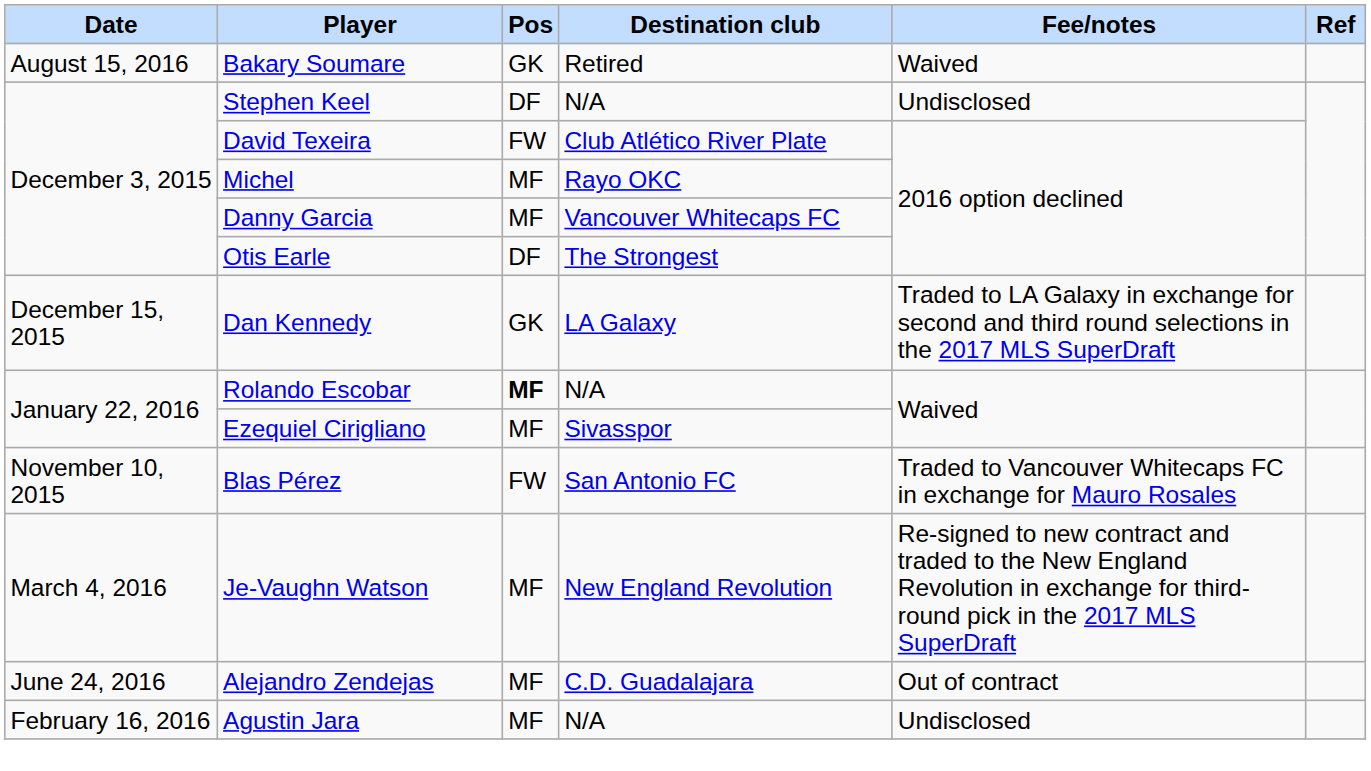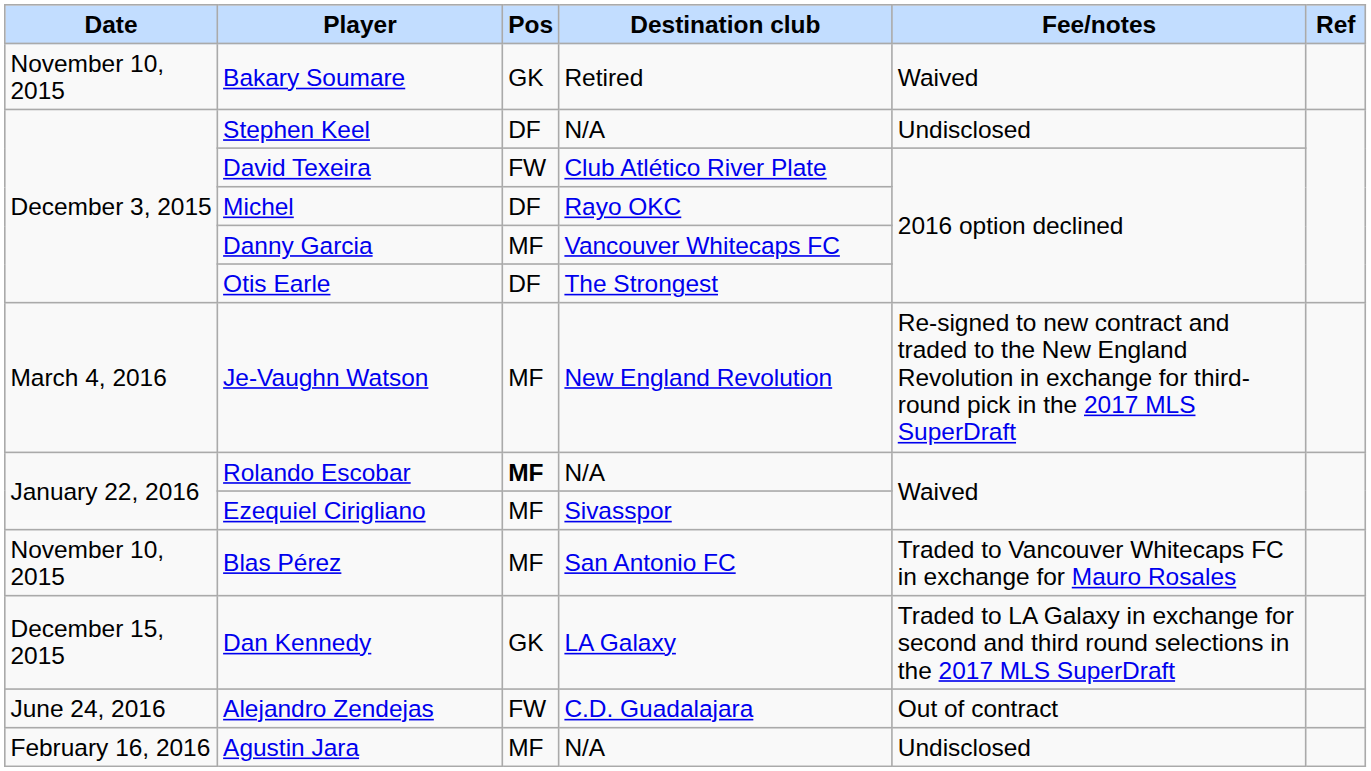Bakary Soumare | Date: August 15, 2016 -> November 10, 2015
Michel | Pos: MF -> DF
rows swapped: Dan Kennedy <-> Je-Vaughn Watson
Blas Pérez | Pos: FW -> MF
Alejandro Zendejas | Pos: MF -> FW
